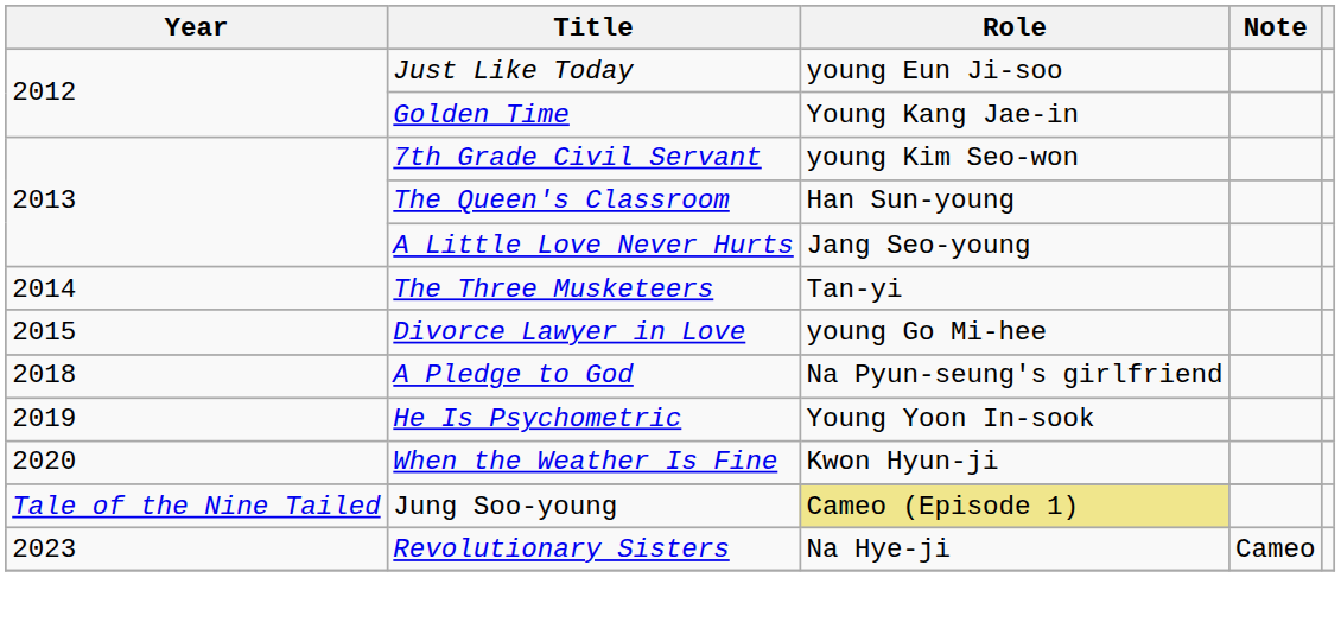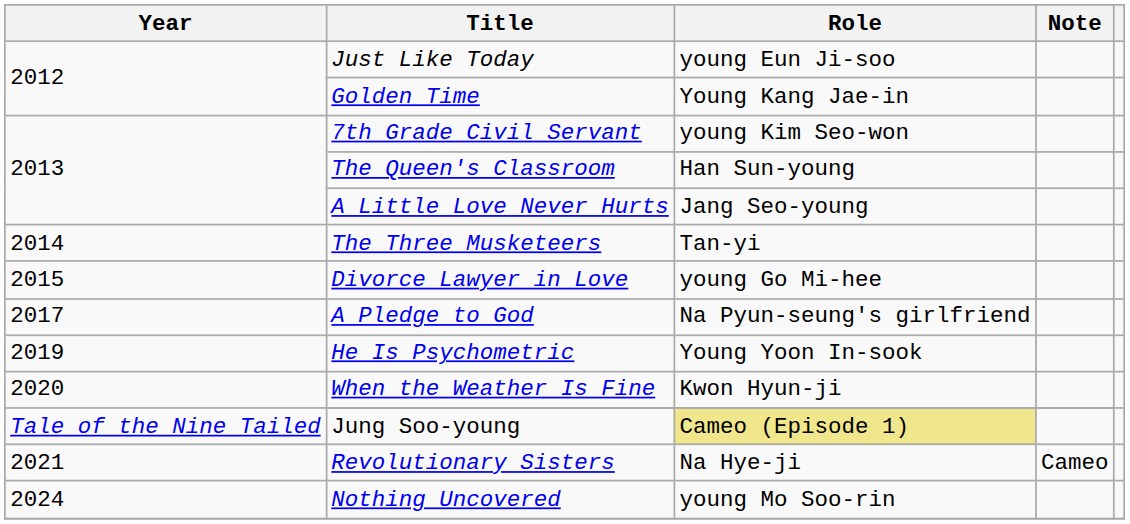A Pledge to God | Year: 2018 -> 2017
Revolutionary Sisters | Year: 2023 -> 2021
+ row: 2024 | Nothing Uncovered | young Mo Soo-rin
